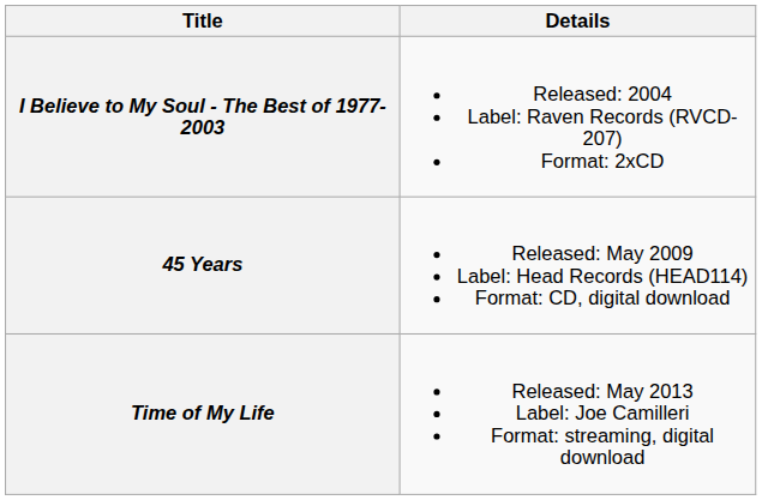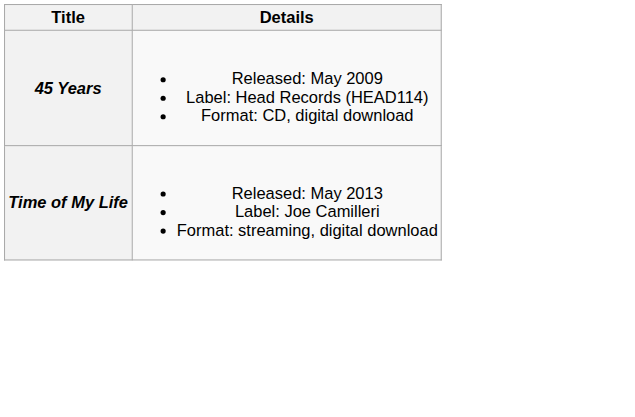- row: I Believe to My Soul - The Best of 1977-2003 | Released: 2004 Label: Raven Records (RVCD-207) Format: 2xCD
